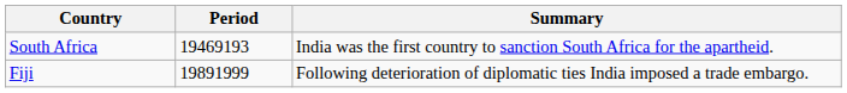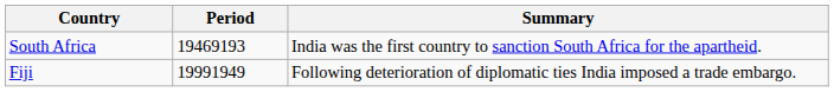Fiji | Period: 19891999 -> 19991949
